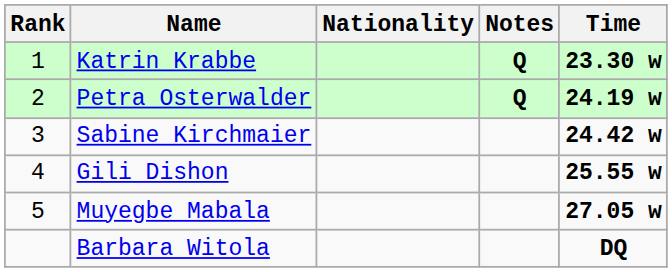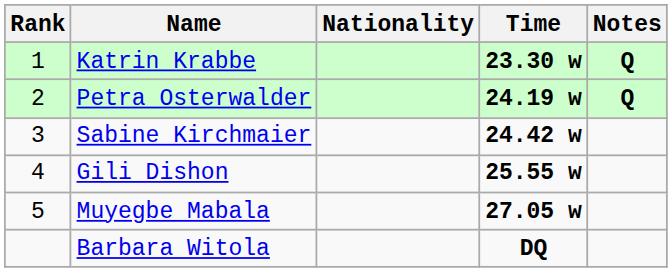columns swapped: Time <-> Notes
